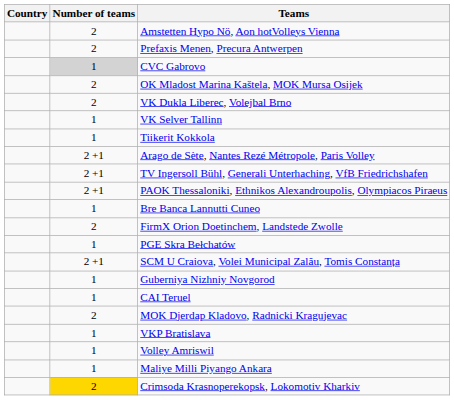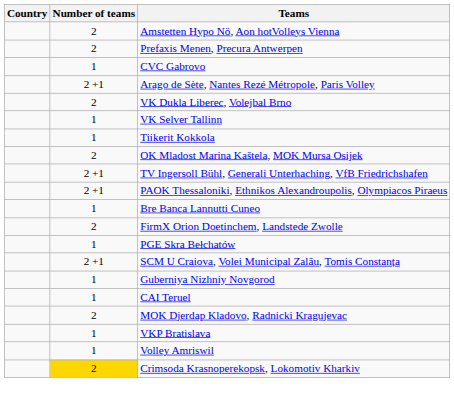CVC Gabrovo | Number of teams: lightgrey background -> no background
rows swapped: OK Mladost Marina Kaštela, MOK Mursa Osijek <-> Arago de Sète, Nantes Rezé Métropole, Paris Volley
- row: 1 | Maliye Milli Piyango Ankara
